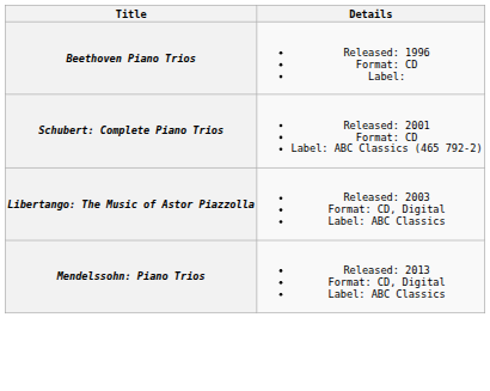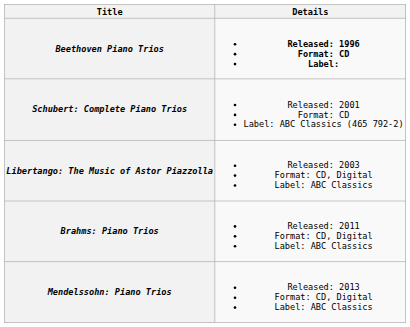Beethoven Piano Trios | Details: normal -> bold
+ row: Brahms: Piano Trios | Released: 2011 Format: CD, Digital Label: ABC Classics
